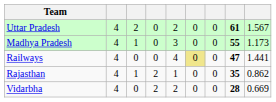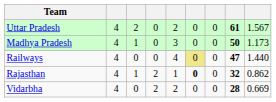Madhya Pradesh | column 8: 55 -> 50
Railways | column 9: 1.441 -> 1.440
Rajasthan | column 6: normal -> bold
Rajasthan | column 8: 35 -> 32
